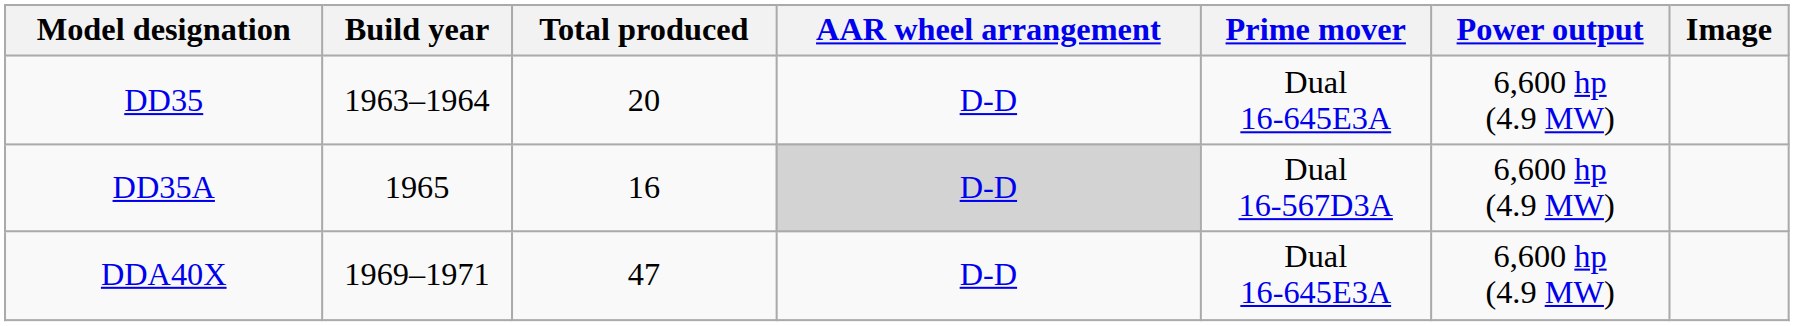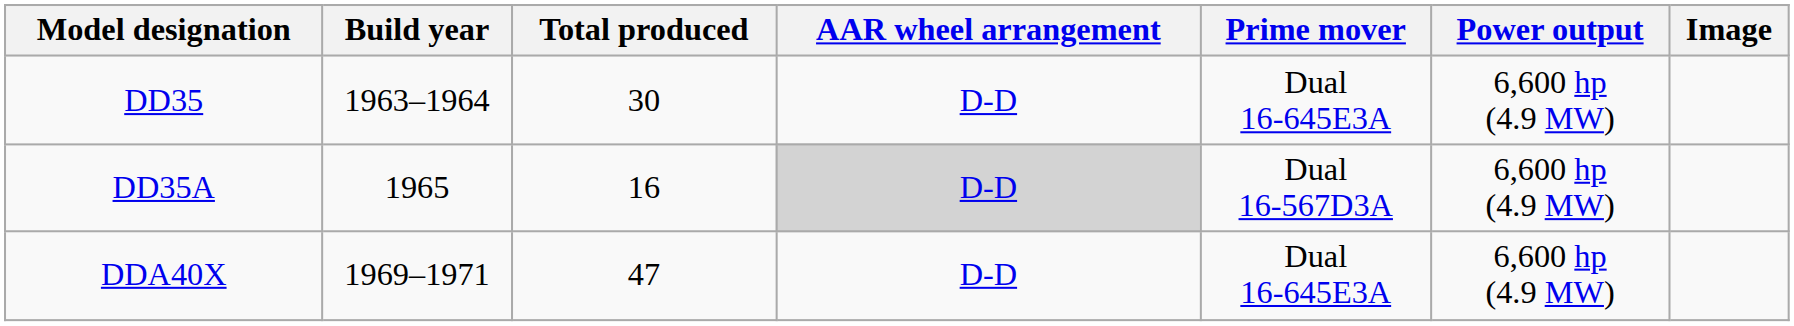DD35 | Total produced: 20 -> 30
